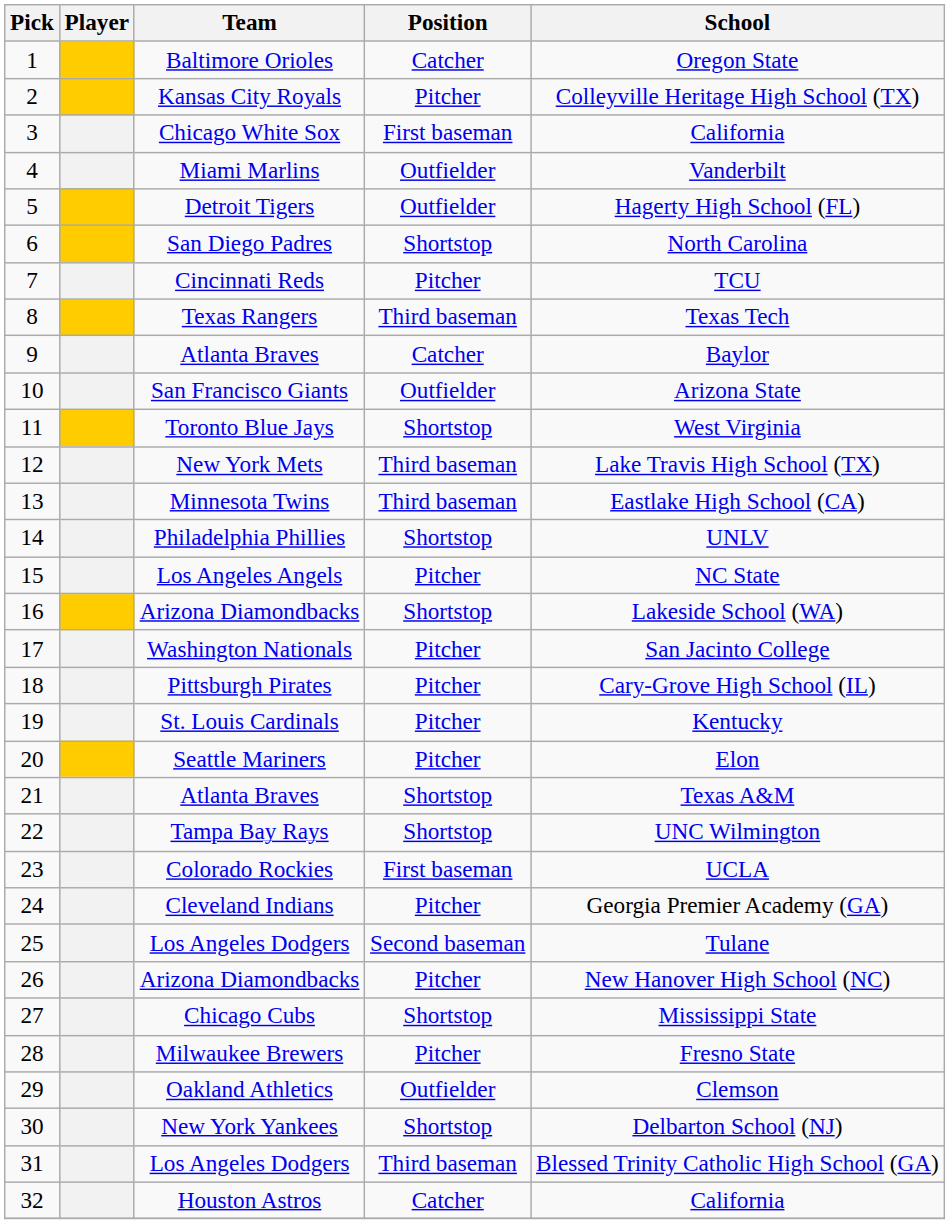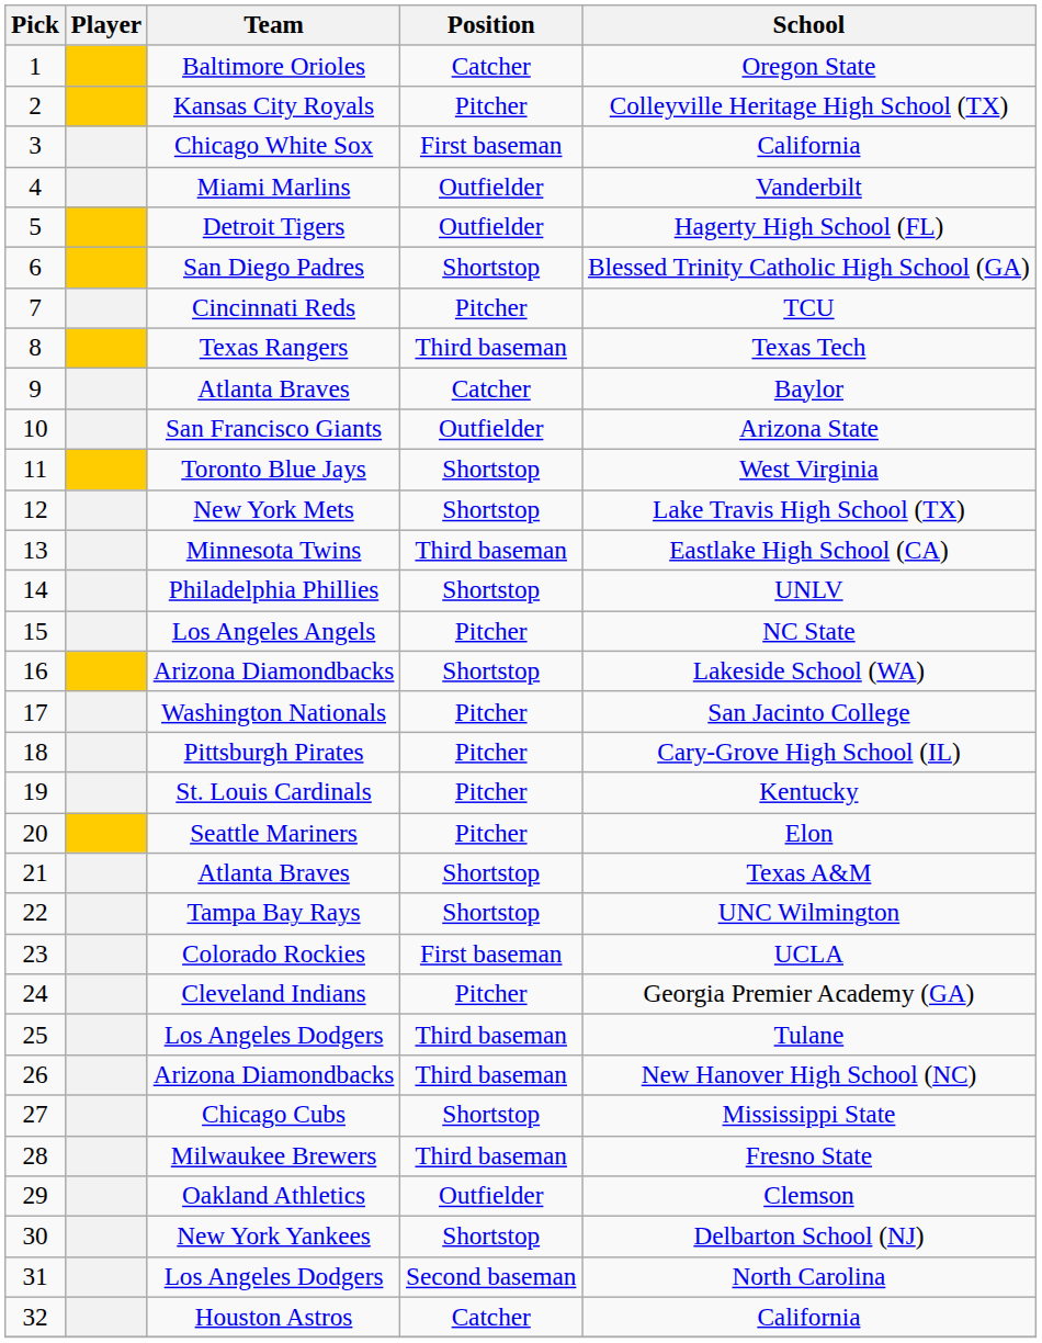San Diego Padres | School: North Carolina -> Blessed Trinity Catholic High School (GA)
New York Mets | Position: Third baseman -> Shortstop
25 / Los Angeles Dodgers | Position: Second baseman -> Third baseman
26 / Arizona Diamondbacks | Position: Pitcher -> Third baseman
Milwaukee Brewers | Position: Pitcher -> Third baseman
31 / Los Angeles Dodgers | Position: Third baseman -> Second baseman
31 / Los Angeles Dodgers | School: Blessed Trinity Catholic High School (GA) -> North Carolina
